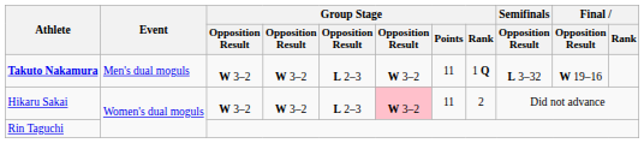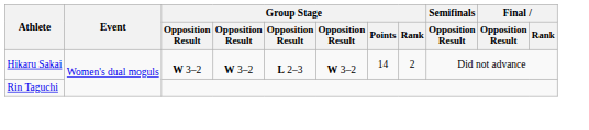- row: Takuto Nakamura | Men's dual moguls | W 3–2 | W 3–2 | L 2–3 | W 3–2 | 11 | 1 Q | L 3–32 | W 19–16
Hikaru Sakai | column 6: pink background -> no background
Hikaru Sakai | Group Stage / Points: 11 -> 14
